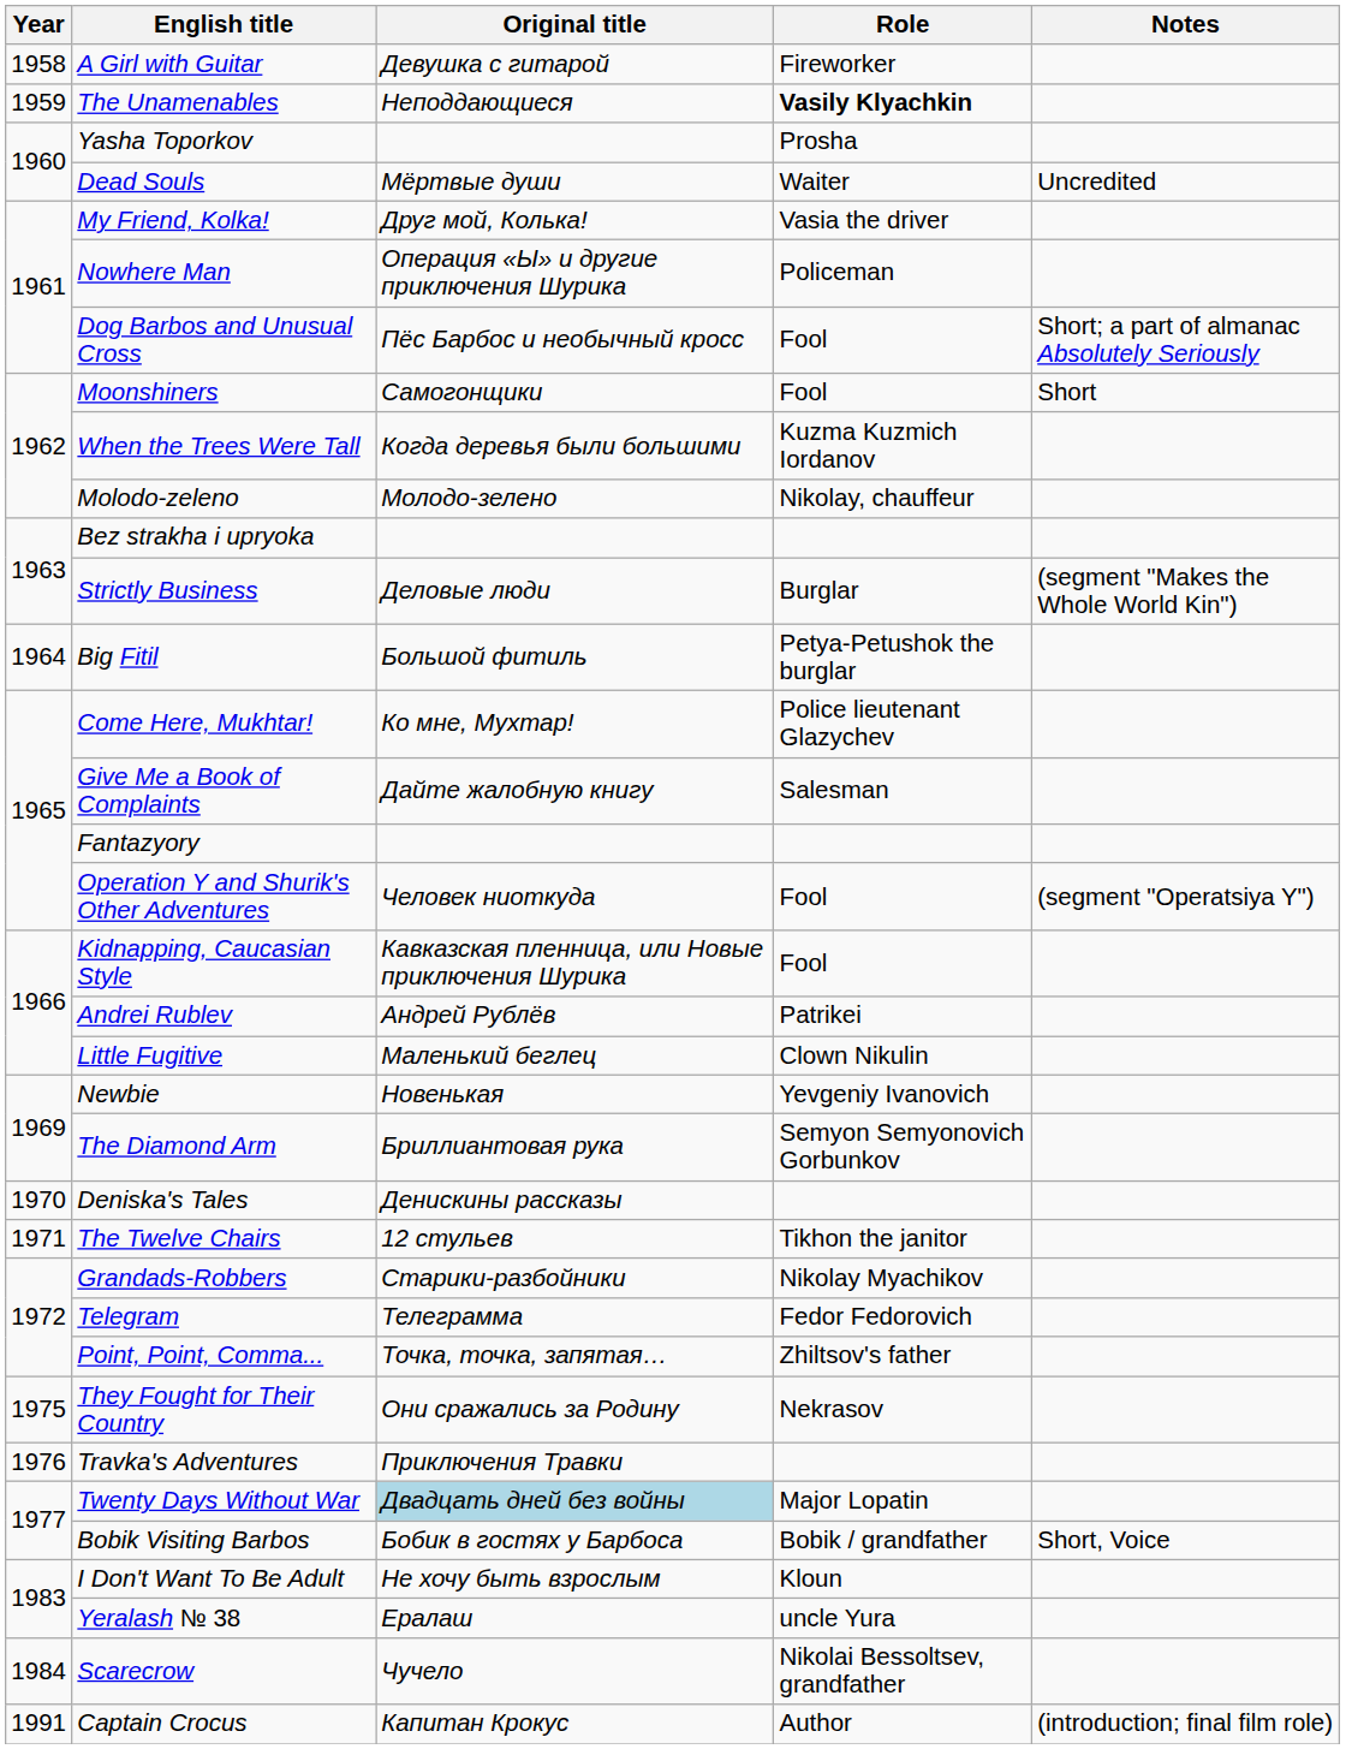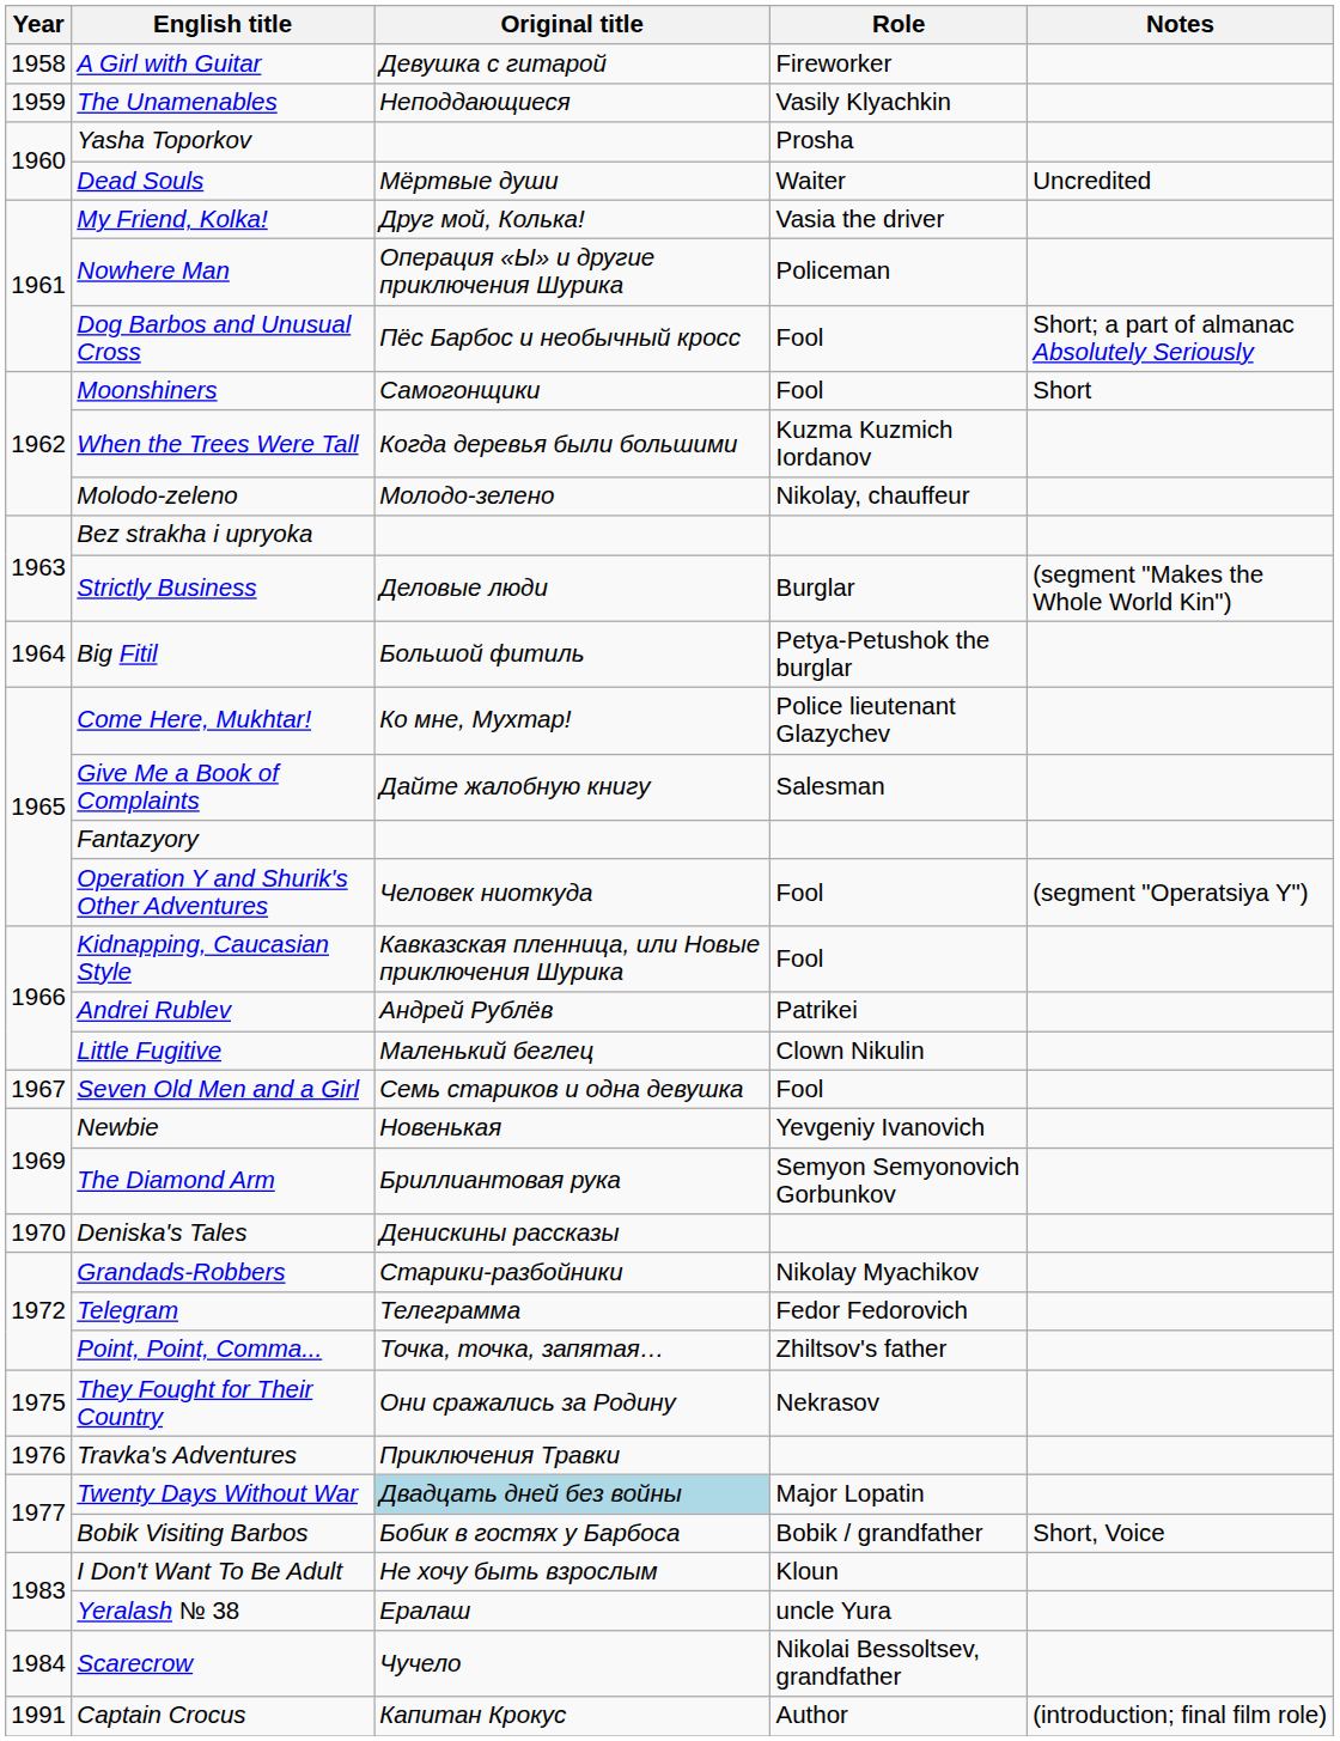The Unamenables | Role: bold -> normal
+ row: 1967 | Seven Old Men and a Girl | Семь стариков и одна девушка | Fool
- row: 1971 | The Twelve Chairs | 12 стульев | Tikhon the janitor
